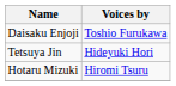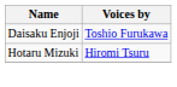- row: Tetsuya Jin | Hideyuki Hori
